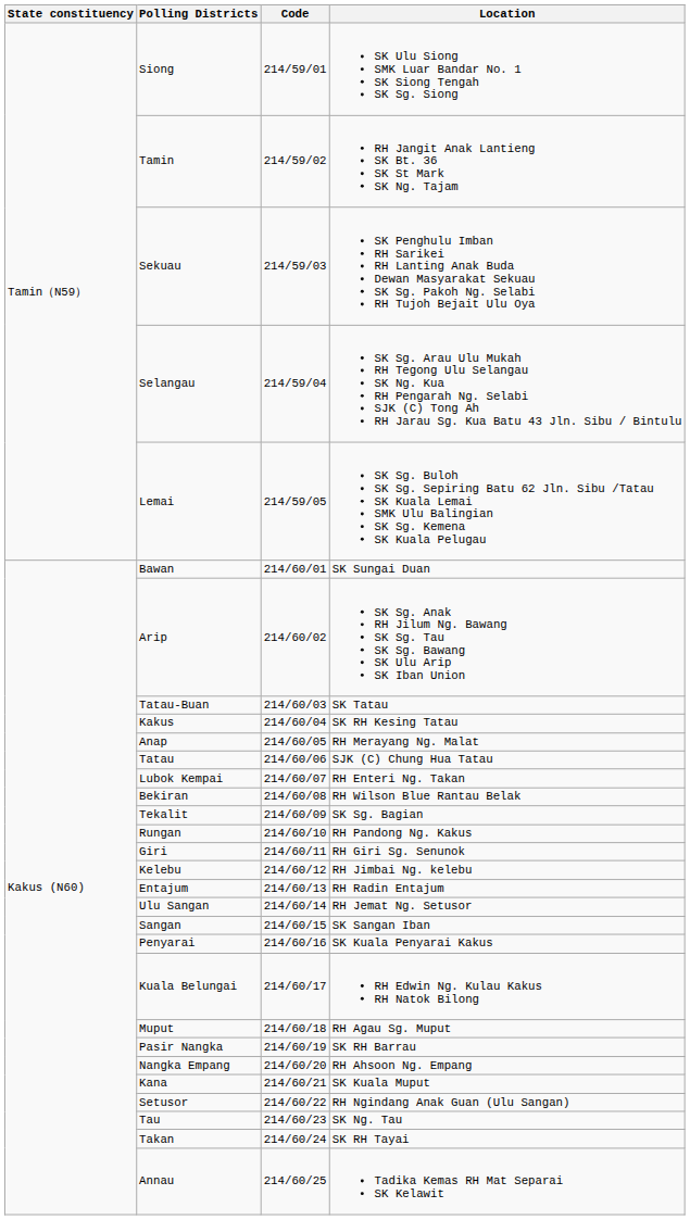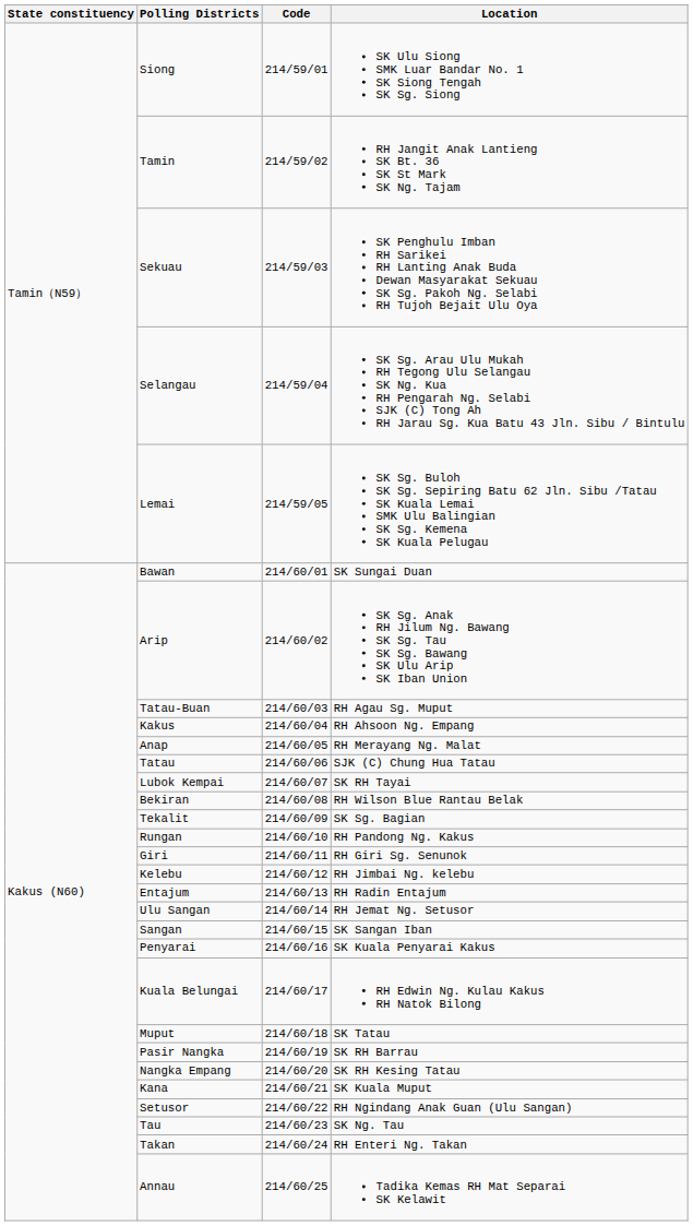Tatau-Buan | Location: SK Tatau -> RH Agau Sg. Muput
Kakus | Location: SK RH Kesing Tatau -> RH Ahsoon Ng. Empang
Lubok Kempai | Location: RH Enteri Ng. Takan -> SK RH Tayai
Muput | Location: RH Agau Sg. Muput -> SK Tatau
Nangka Empang | Location: RH Ahsoon Ng. Empang -> SK RH Kesing Tatau
Takan | Location: SK RH Tayai -> RH Enteri Ng. Takan
